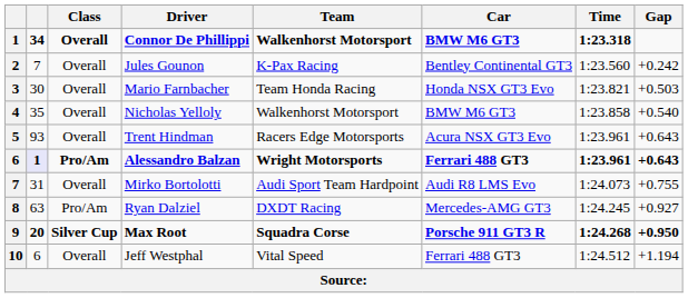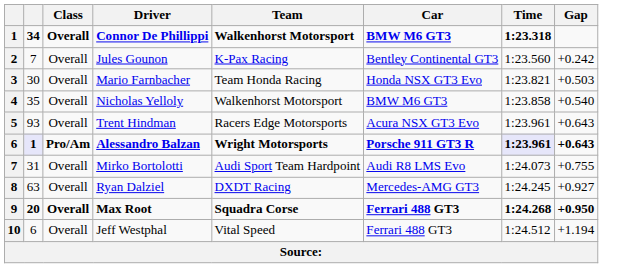Alessandro Balzan | Car: Ferrari 488 GT3 -> Porsche 911 GT3 R
Alessandro Balzan | Time: no background -> lavender background
Ryan Dalziel | Class: Pro/Am -> Overall
Max Root | Class: Silver Cup -> Overall
Max Root | Car: Porsche 911 GT3 R -> Ferrari 488 GT3
